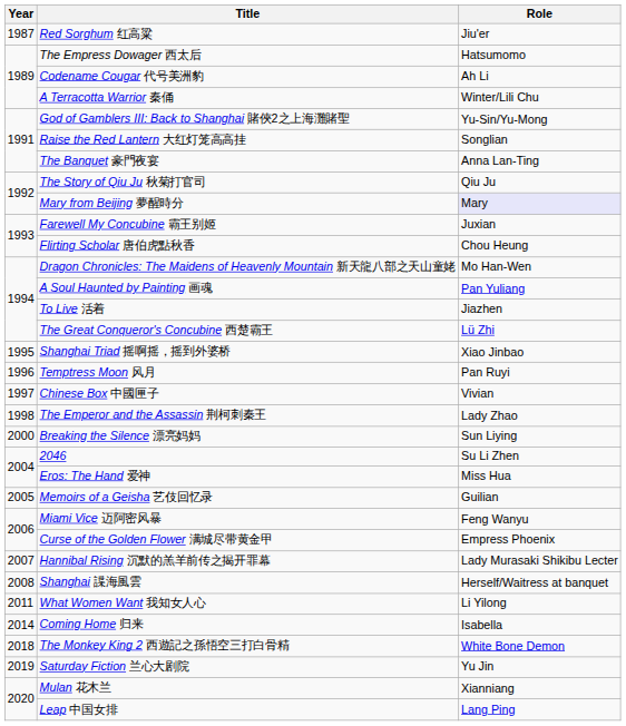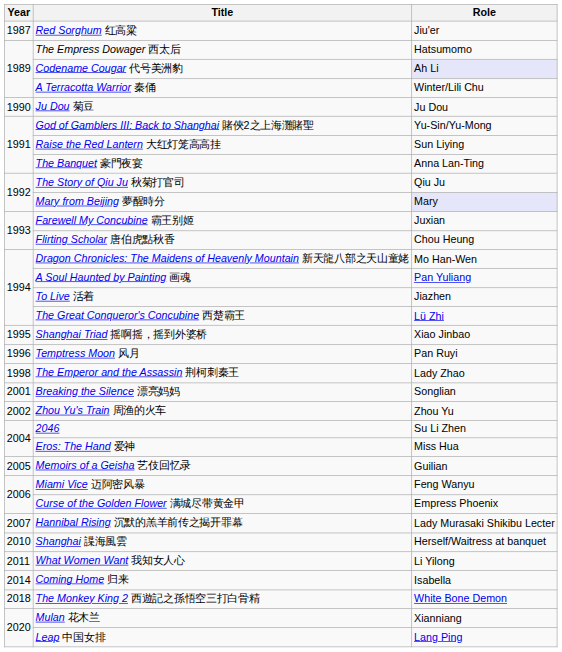Codename Cougar 代号美洲豹 | Role: no background -> lavender background
+ row: 1990 | Ju Dou 菊豆 | Ju Dou
Raise the Red Lantern 大红灯笼高高挂 | Role: Songlian -> Sun Liying
- row: 1997 | Chinese Box 中國匣子 | Vivian
Breaking the Silence 漂亮妈妈 | Year: 2000 -> 2001
Breaking the Silence 漂亮妈妈 | Role: Sun Liying -> Songlian
+ row: 2002 | Zhou Yu's Train 周渔的火车 | Zhou Yu
Shanghai 諜海風雲 | Year: 2008 -> 2010
- row: 2019 | Saturday Fiction 兰心大剧院 | Yu Jin
